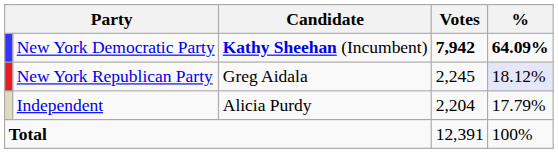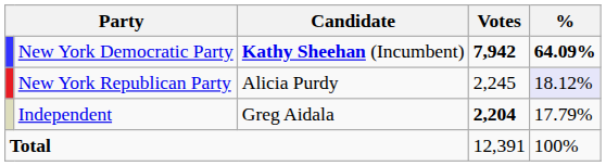New York Republican Party | Candidate: Greg Aidala -> Alicia Purdy
Independent | Candidate: Alicia Purdy -> Greg Aidala
Independent | Votes: normal -> bold
